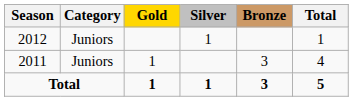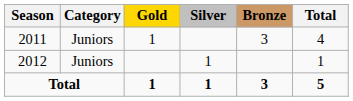rows swapped: 2011 <-> 2012
